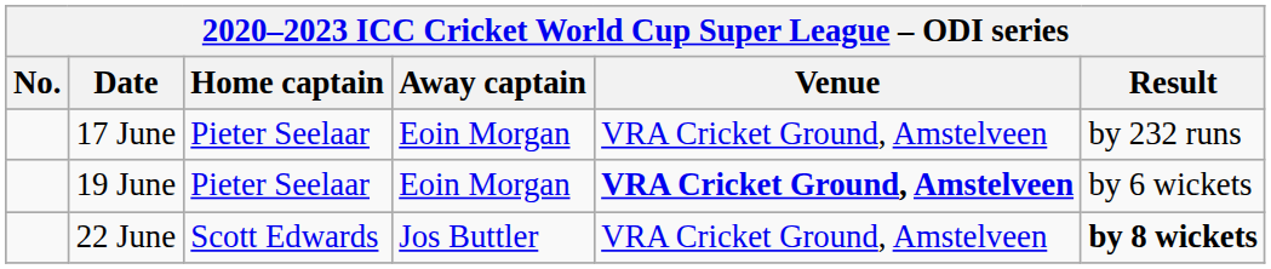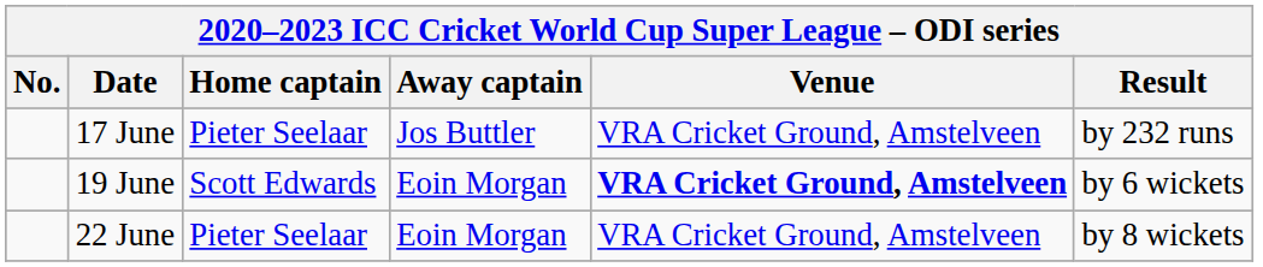17 June | Away captain: Eoin Morgan -> Jos Buttler
19 June | Home captain: Pieter Seelaar -> Scott Edwards
22 June | Home captain: Scott Edwards -> Pieter Seelaar
22 June | Away captain: Jos Buttler -> Eoin Morgan
22 June | Result: bold -> normal
